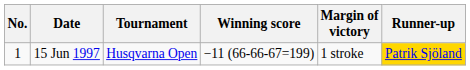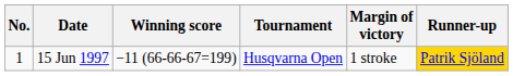columns swapped: Tournament <-> Winning score
